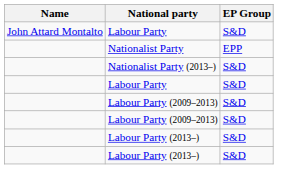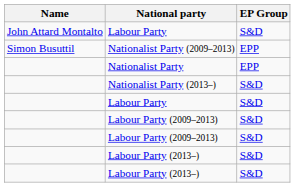+ row: Simon Busuttil | Nationalist Party (2009–2013) | EPP
